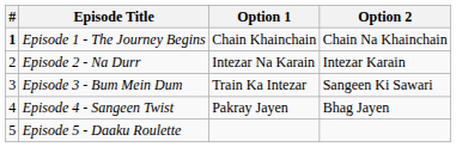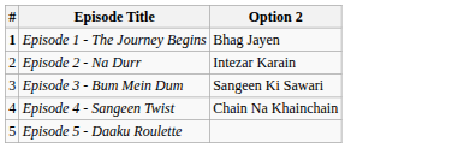- column: Option 1 | Chain Khainchain | Intezar Na Karain | Train Ka Intezar | Pakray Jayen
Episode 1 - The Journey Begins | Option 2: Chain Na Khainchain -> Bhag Jayen
Episode 4 - Sangeen Twist | Option 2: Bhag Jayen -> Chain Na Khainchain
